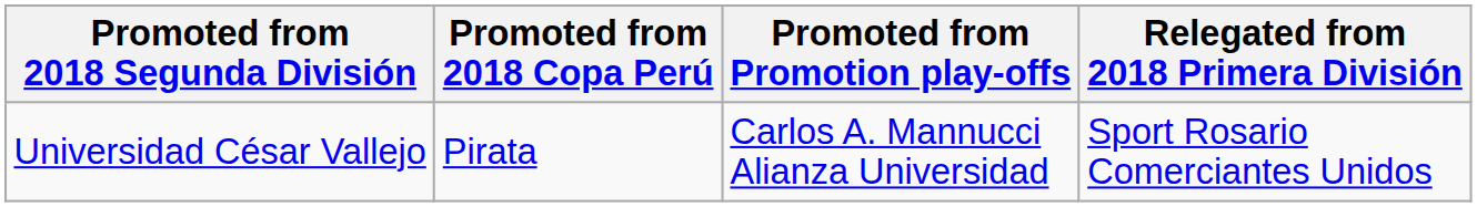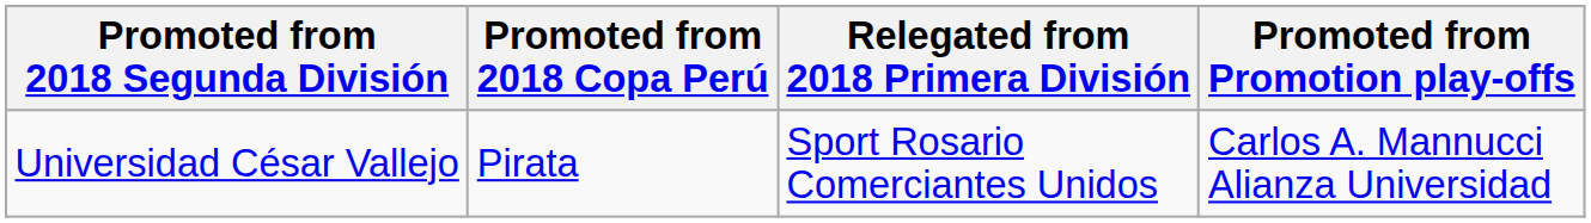columns swapped: Promoted from Promotion play-offs <-> Relegated from 2018 Primera División
